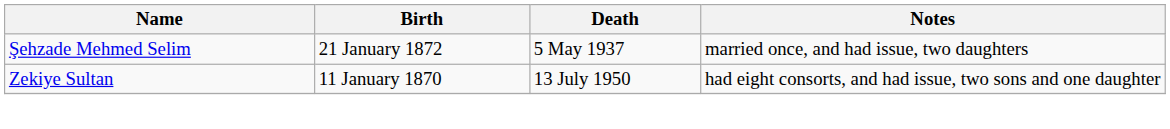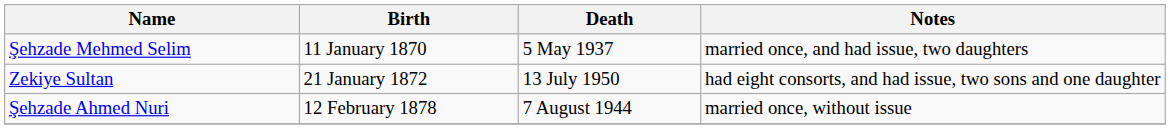Şehzade Mehmed Selim | Birth: 21 January 1872 -> 11 January 1870
Zekiye Sultan | Birth: 11 January 1870 -> 21 January 1872
+ row: Şehzade Ahmed Nuri | 12 February 1878 | 7 August 1944 | married once, without issue
